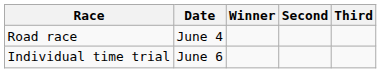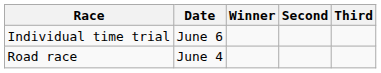rows swapped: Road race <-> Individual time trial
